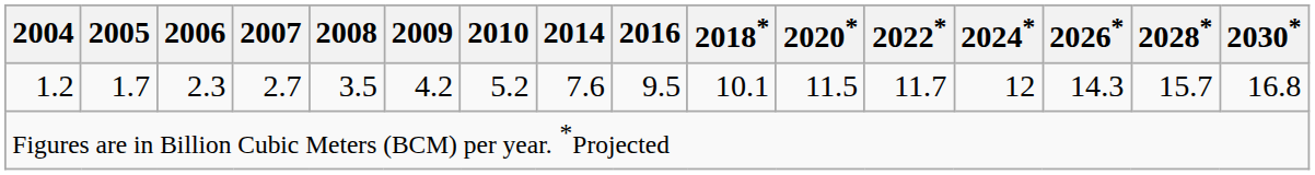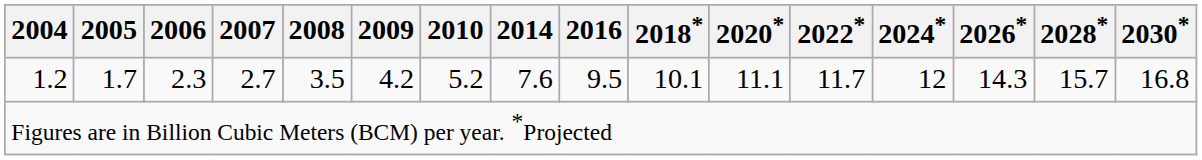1.2 | 2020*: 11.5 -> 11.1
